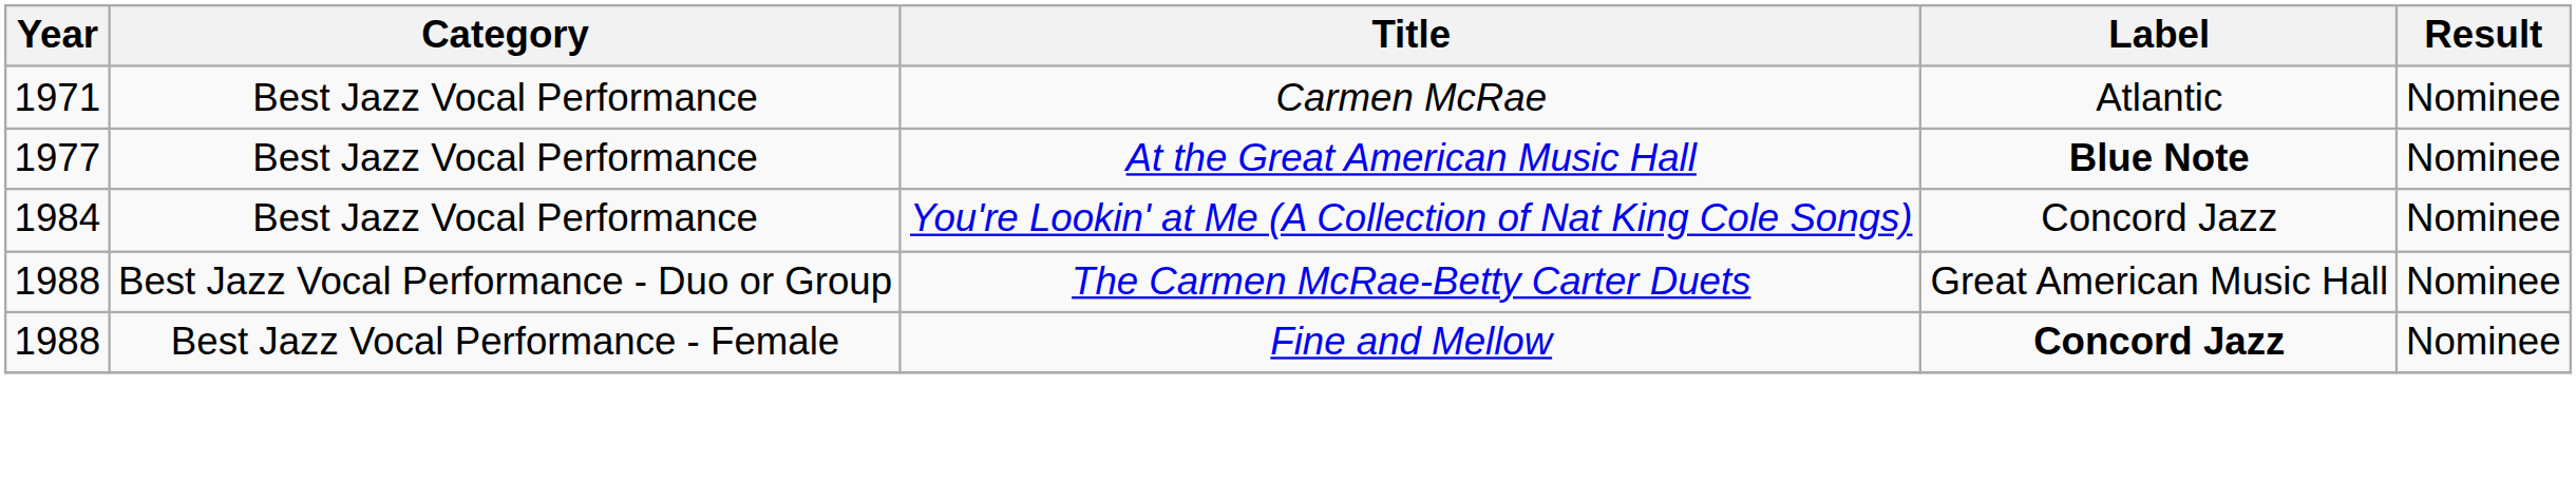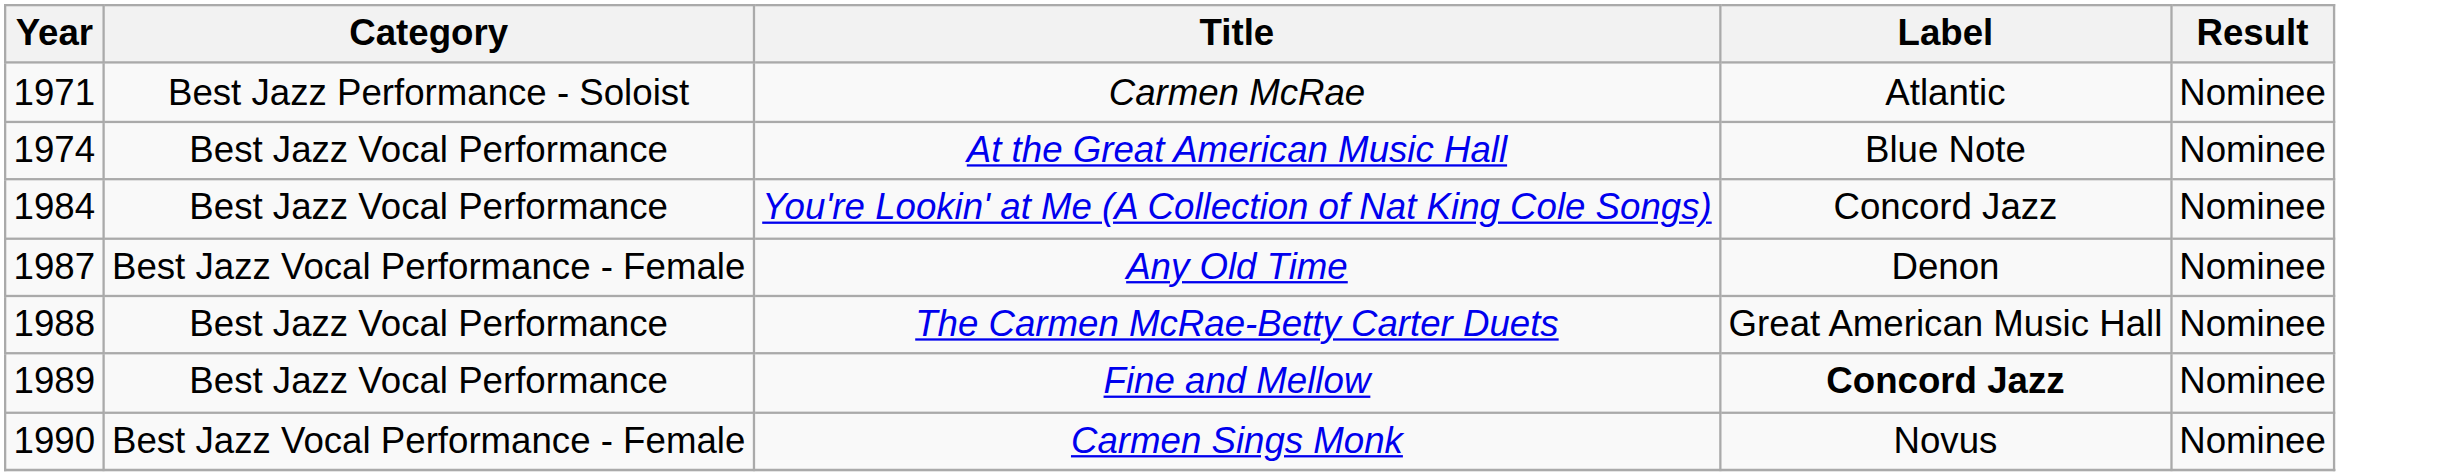Carmen McRae | Category: Best Jazz Vocal Performance -> Best Jazz Performance - Soloist
At the Great American Music Hall | Year: 1977 -> 1974
At the Great American Music Hall | Label: bold -> normal
+ row: 1987 | Best Jazz Vocal Performance - Female | Any Old Time | Denon | Nominee
The Carmen McRae-Betty Carter Duets | Category: Best Jazz Vocal Performance - Duo or Group -> Best Jazz Vocal Performance
Fine and Mellow | Year: 1988 -> 1989
Fine and Mellow | Category: Best Jazz Vocal Performance - Female -> Best Jazz Vocal Performance
+ row: 1990 | Best Jazz Vocal Performance - Female | Carmen Sings Monk | Novus | Nominee
